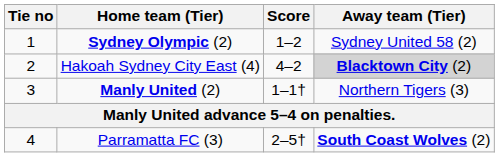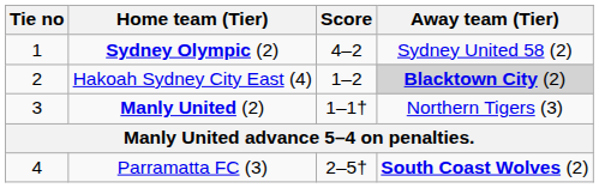Sydney Olympic (2) | Score: 1–2 -> 4–2
Hakoah Sydney City East (4) | Score: 4–2 -> 1–2
